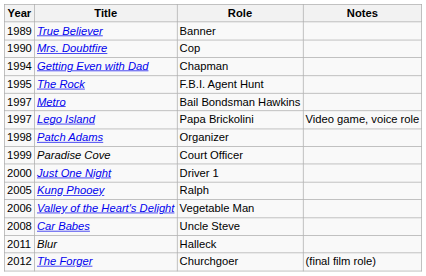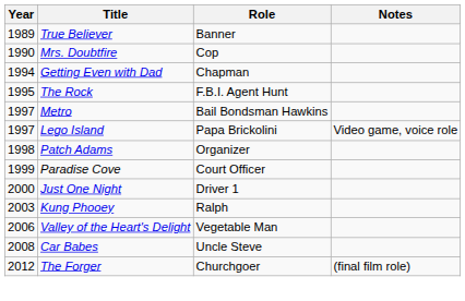Kung Phooey | Year: 2005 -> 2003
- row: 2011 | Blur | Halleck
